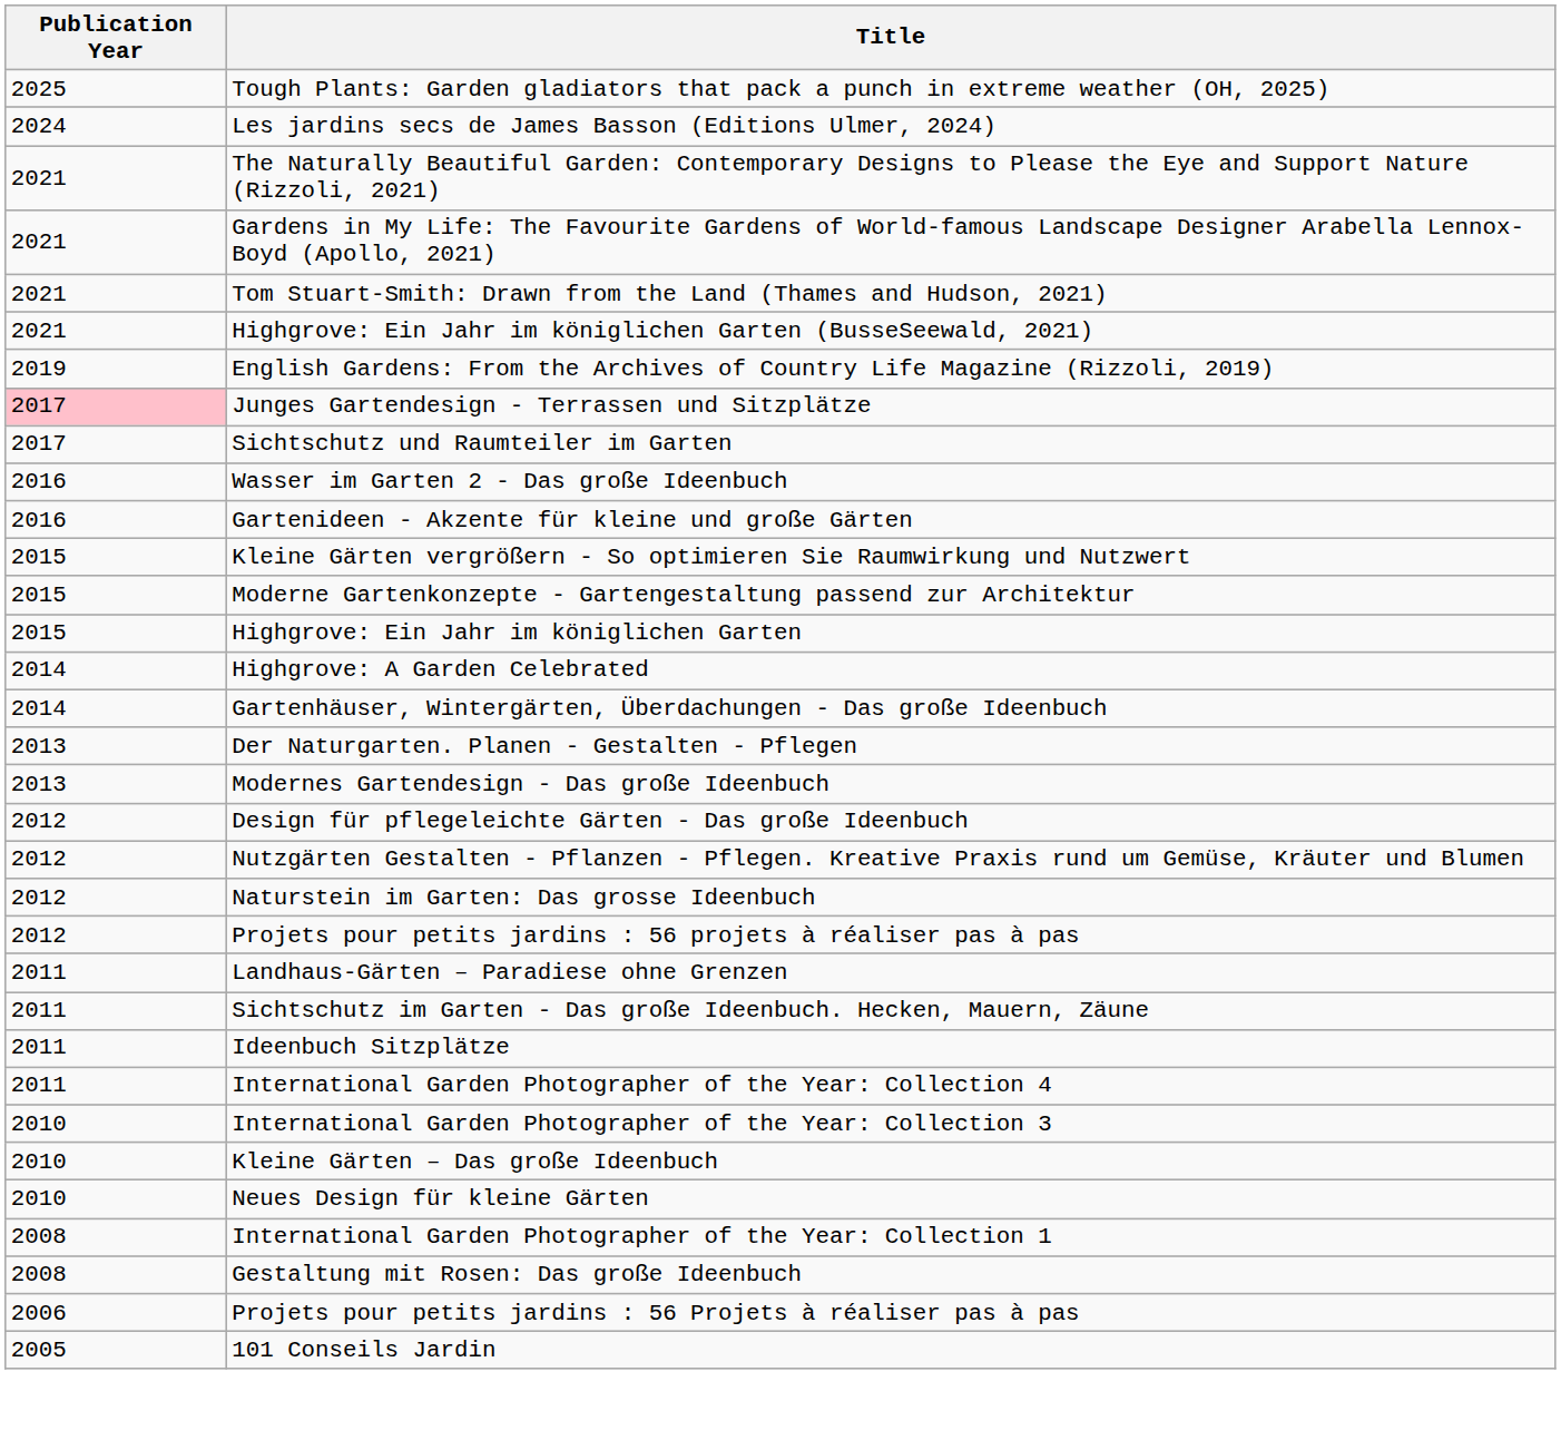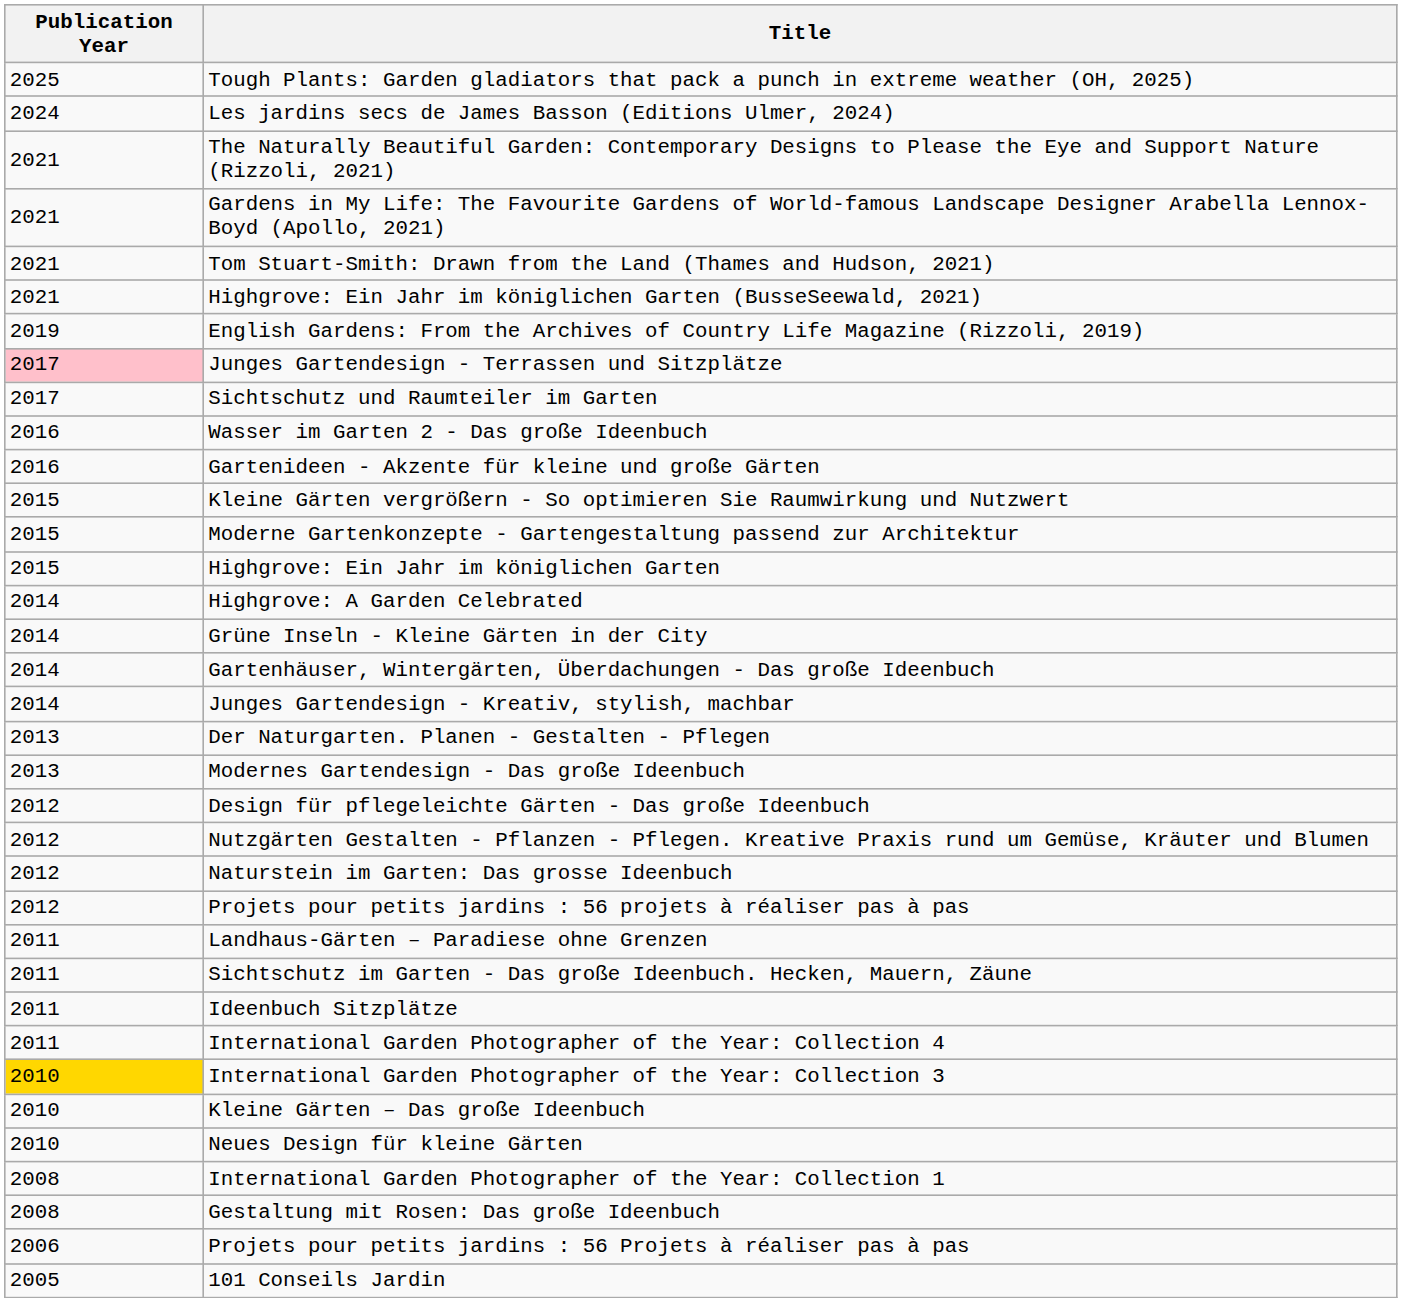+ row: 2014 | Grüne Inseln - Kleine Gärten in der City
+ row: 2014 | Junges Gartendesign - Kreativ, stylish, machbar
International Garden Photographer of the Year: Collection 3 | Publication Year: no background -> gold background
